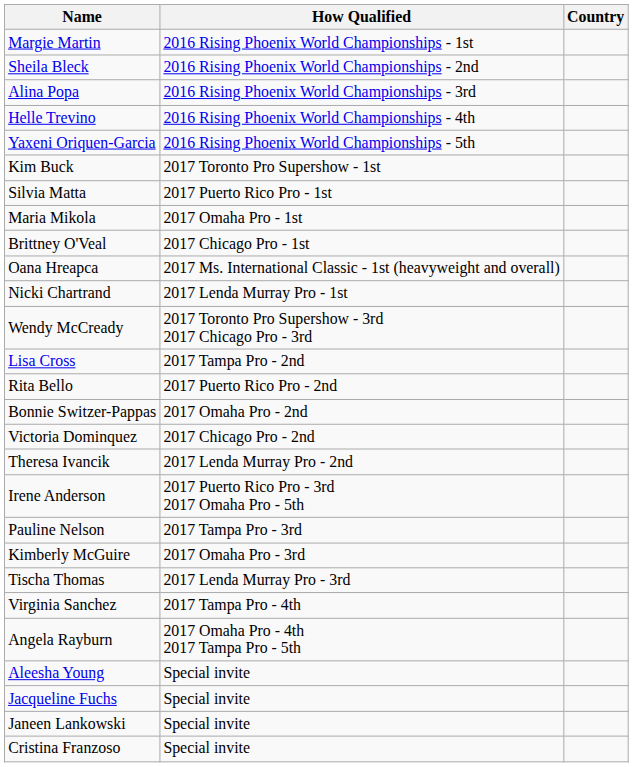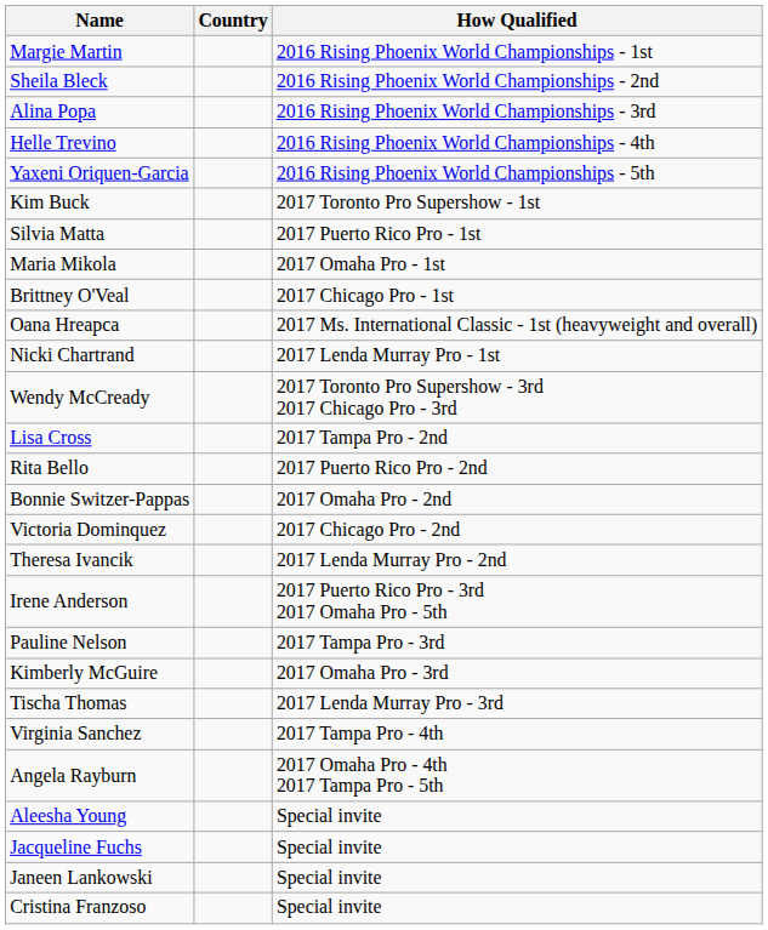columns swapped: Country <-> How Qualified
